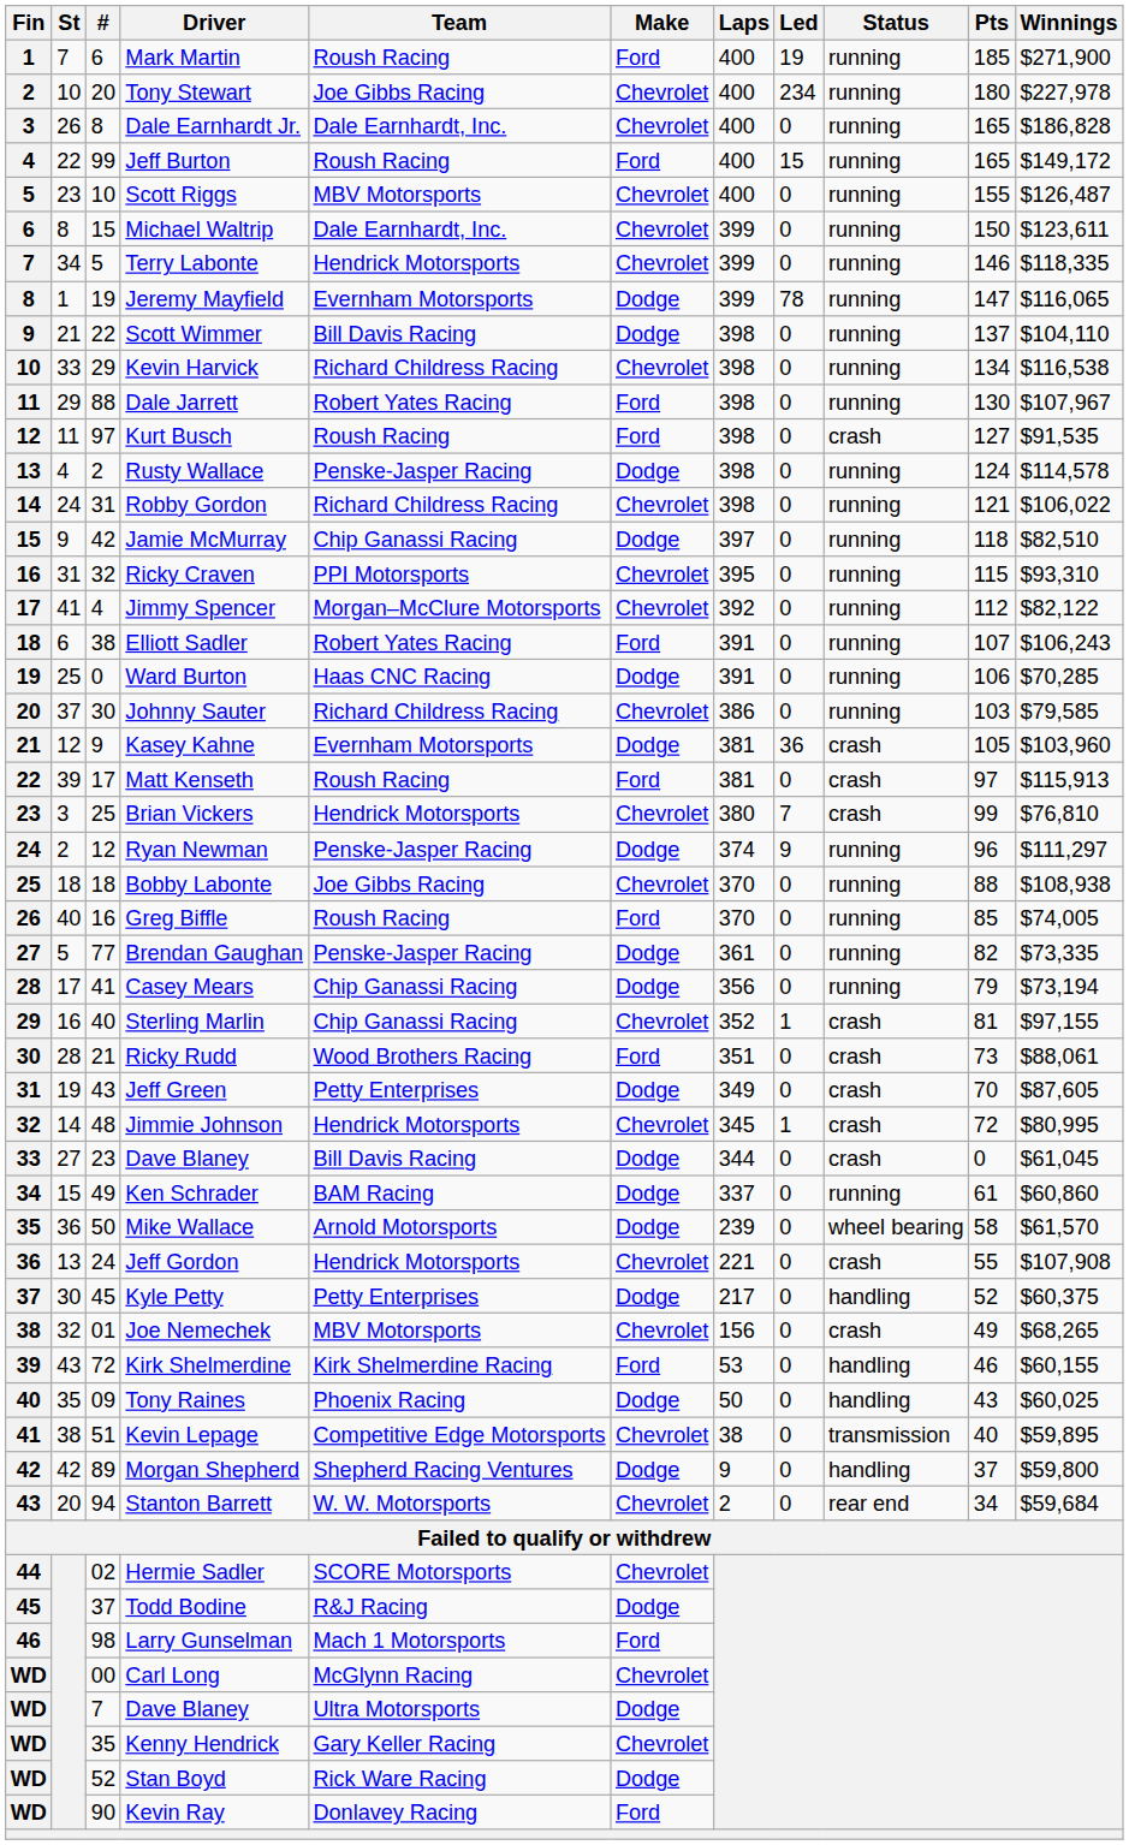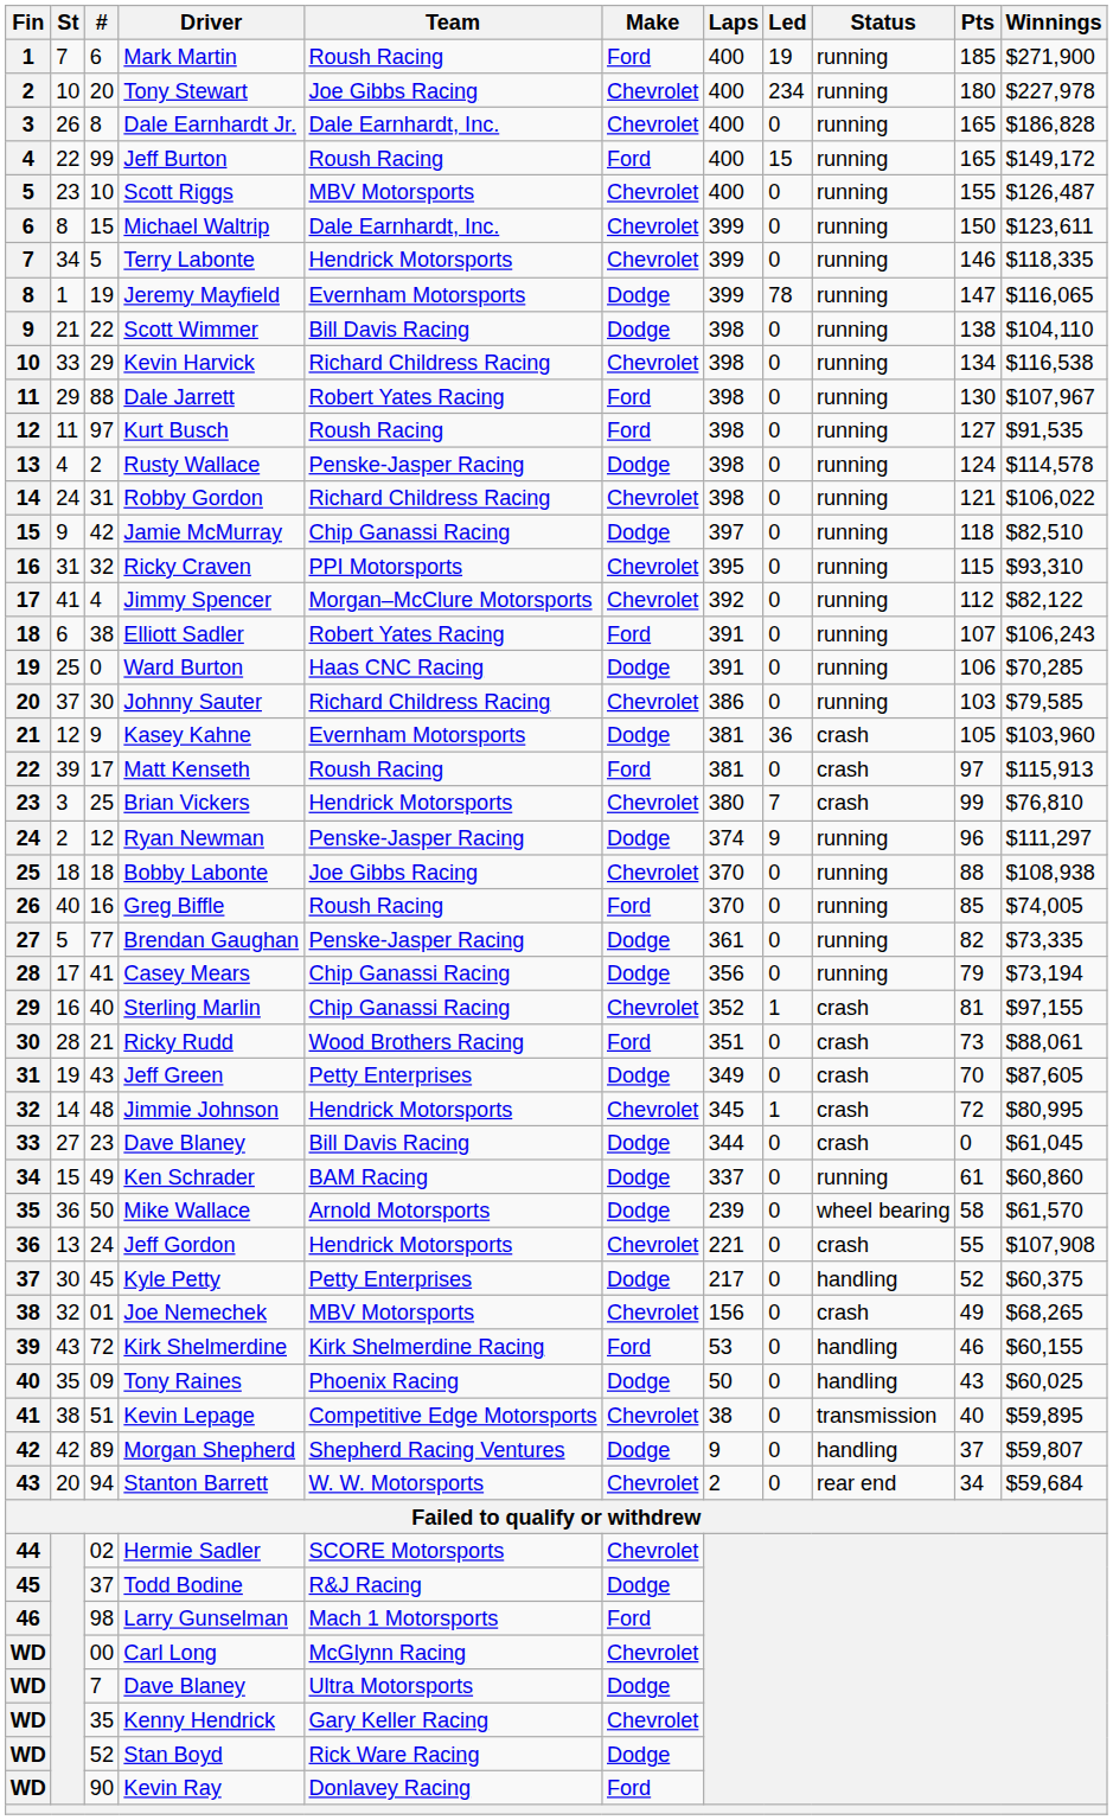Scott Wimmer | Pts: 137 -> 138
Kurt Busch | Status: crash -> running
Morgan Shepherd | Winnings: $59,800 -> $59,807
